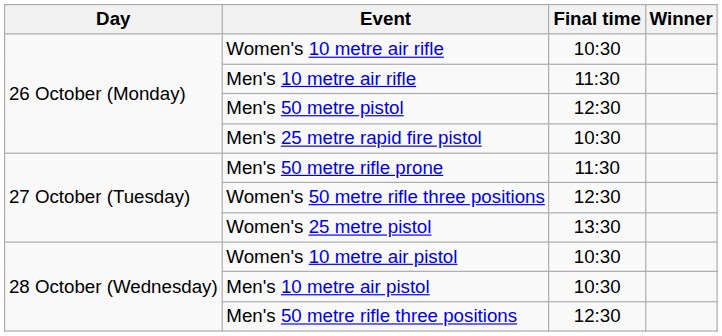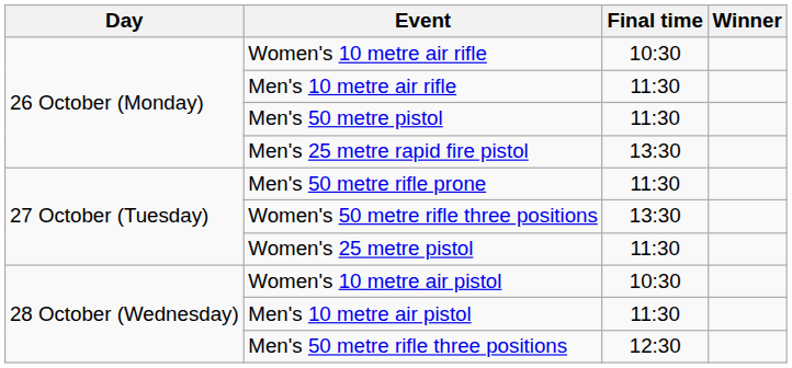Men's 50 metre pistol | Final time: 12:30 -> 11:30
Men's 25 metre rapid fire pistol | Final time: 10:30 -> 13:30
Women's 50 metre rifle three positions | Final time: 12:30 -> 13:30
Women's 25 metre pistol | Final time: 13:30 -> 11:30
Men's 10 metre air pistol | Final time: 10:30 -> 11:30
